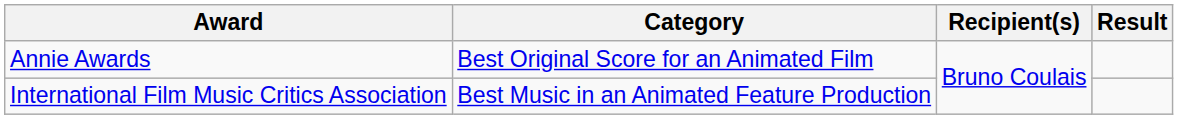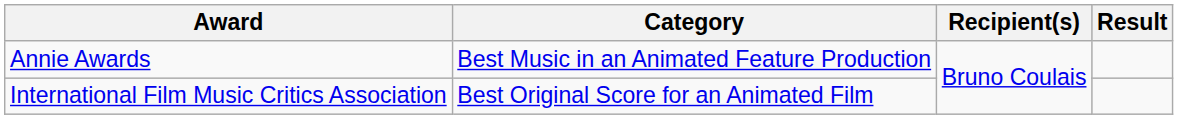Annie Awards | Category: Best Original Score for an Animated Film -> Best Music in an Animated Feature Production
International Film Music Critics Association | Category: Best Music in an Animated Feature Production -> Best Original Score for an Animated Film
